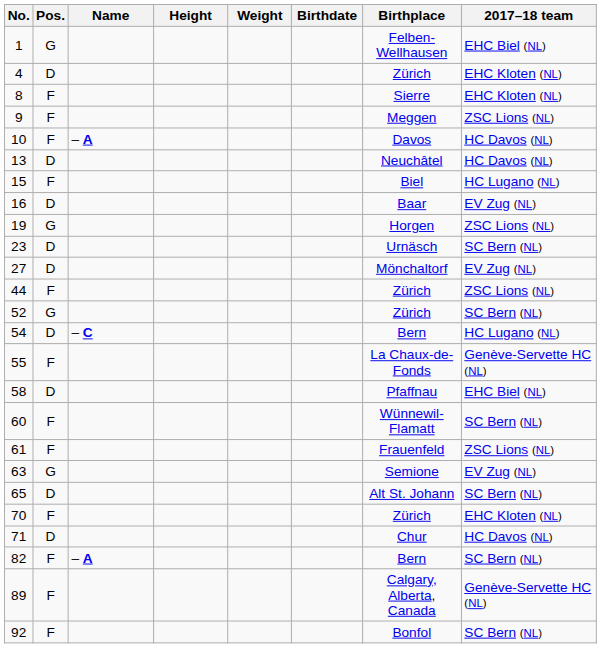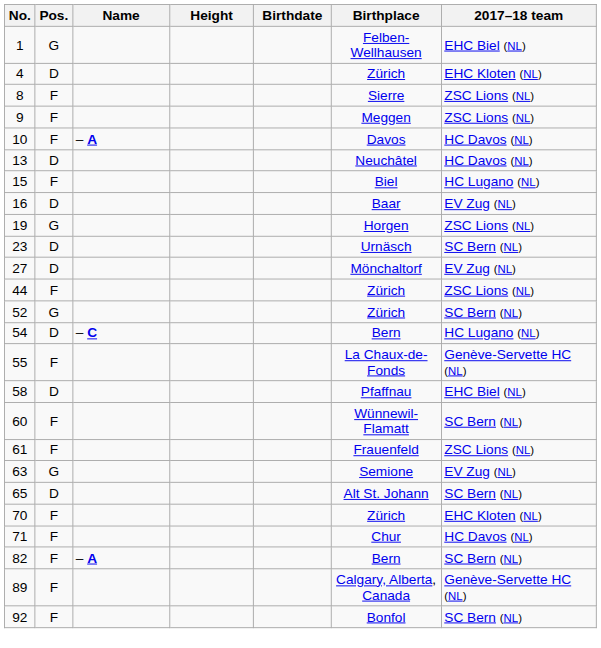- column: Weight
8 | 2017–18 team: EHC Kloten (NL) -> ZSC Lions (NL)
71 | Pos.: D -> F
